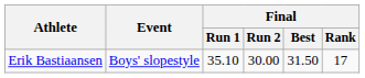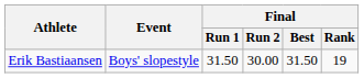Erik Bastiaansen | Final / Run 1: 35.10 -> 31.50
Erik Bastiaansen | Final / Rank: 17 -> 19
